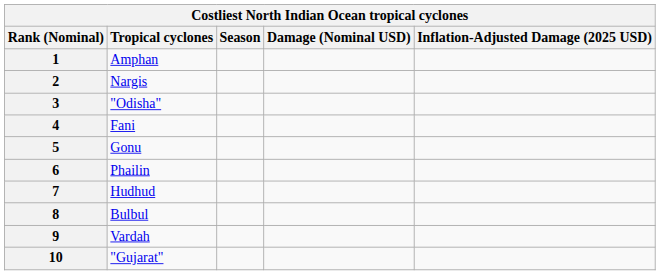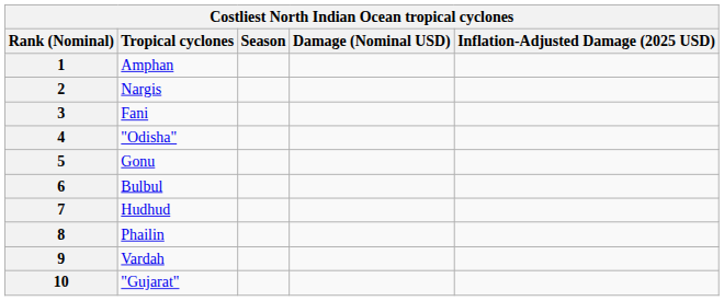3 | Tropical cyclones: "Odisha" -> Fani
4 | Tropical cyclones: Fani -> "Odisha"
6 | Tropical cyclones: Phailin -> Bulbul
8 | Tropical cyclones: Bulbul -> Phailin
